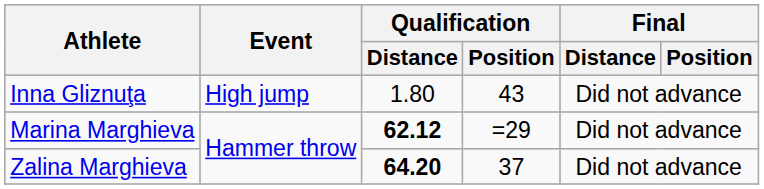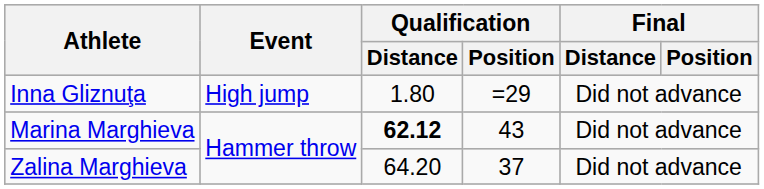Inna Gliznuţa | Qualification / Position: 43 -> =29
Marina Marghieva | Qualification / Position: =29 -> 43
Zalina Marghieva | Qualification / Distance: bold -> normal
